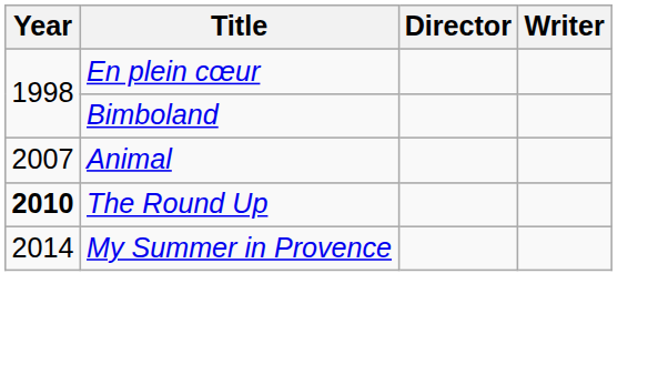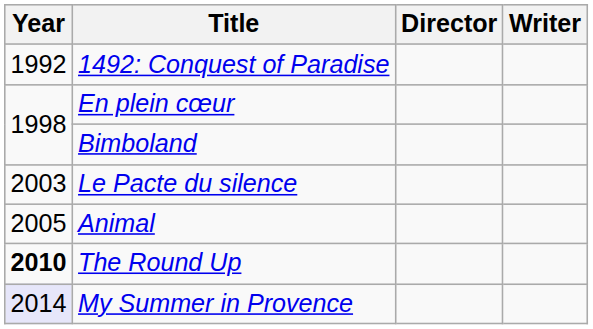+ row: 1992 | 1492: Conquest of Paradise
+ row: 2003 | Le Pacte du silence
Animal | Year: 2007 -> 2005
My Summer in Provence | Year: no background -> lavender background
